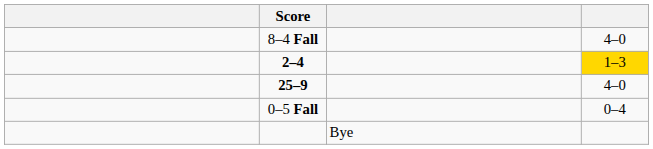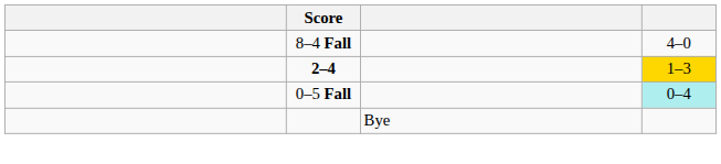- row: 25–9 | 4–0
0–5 Fall | column 4: no background -> paleturquoise background
